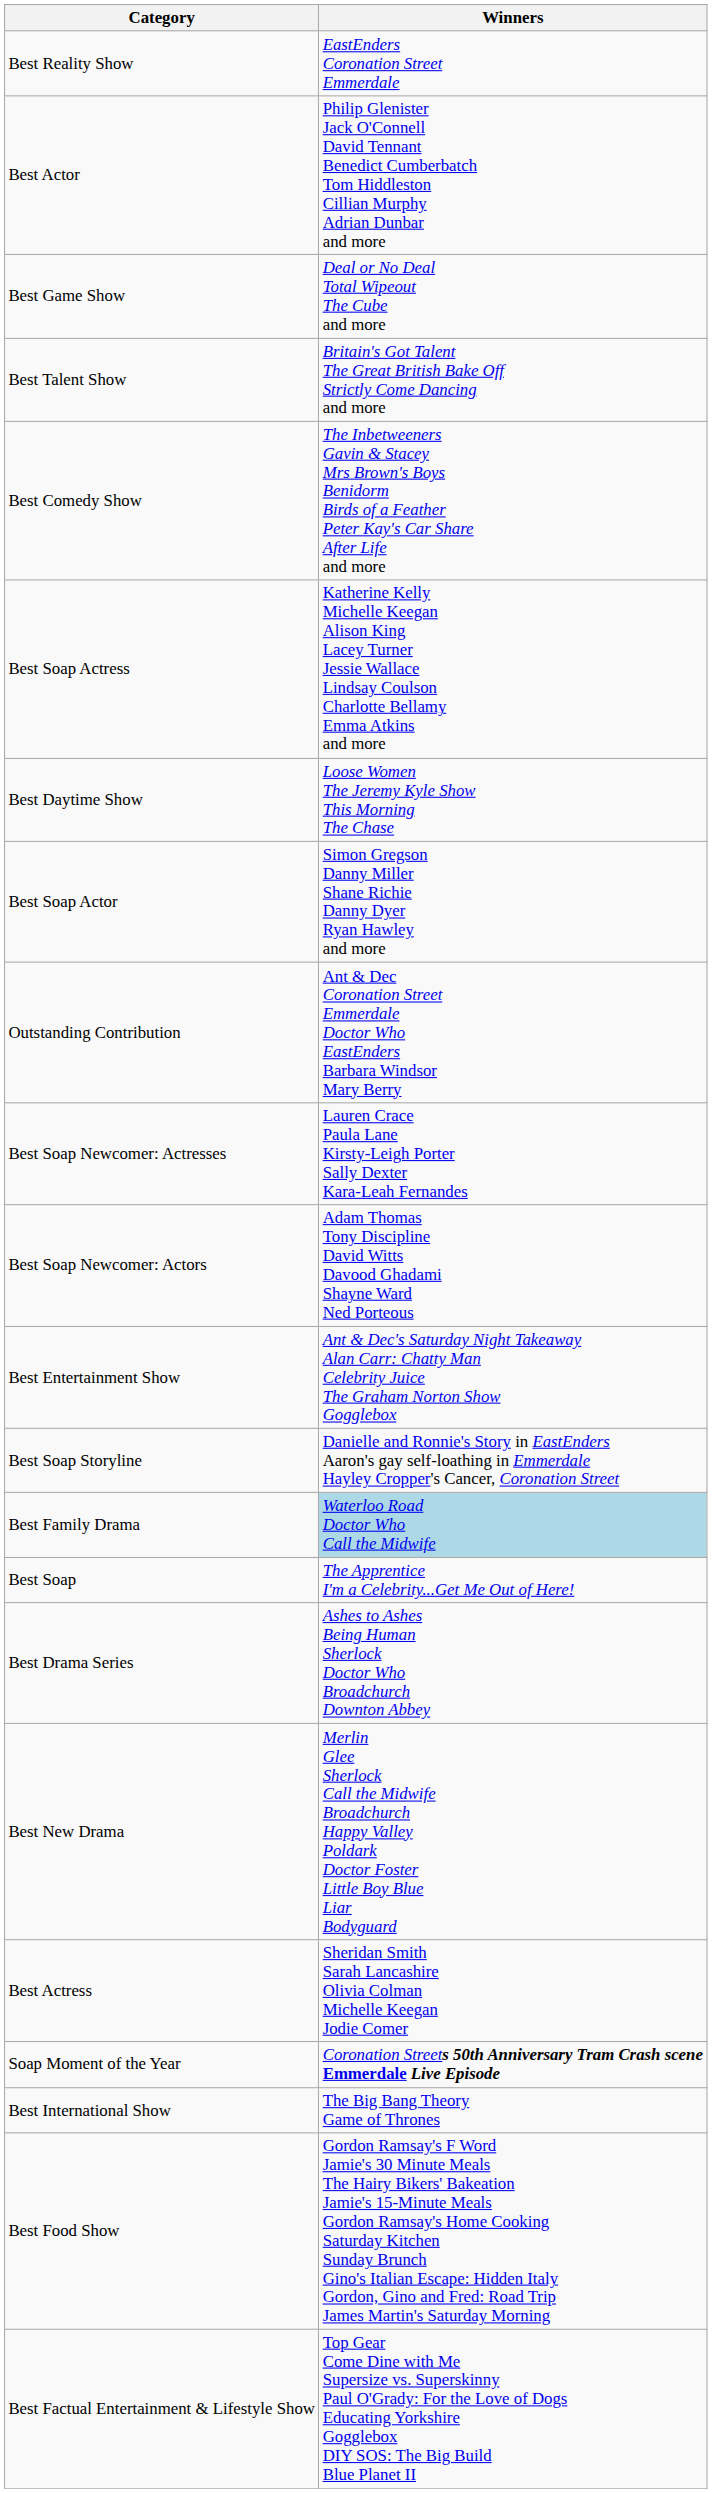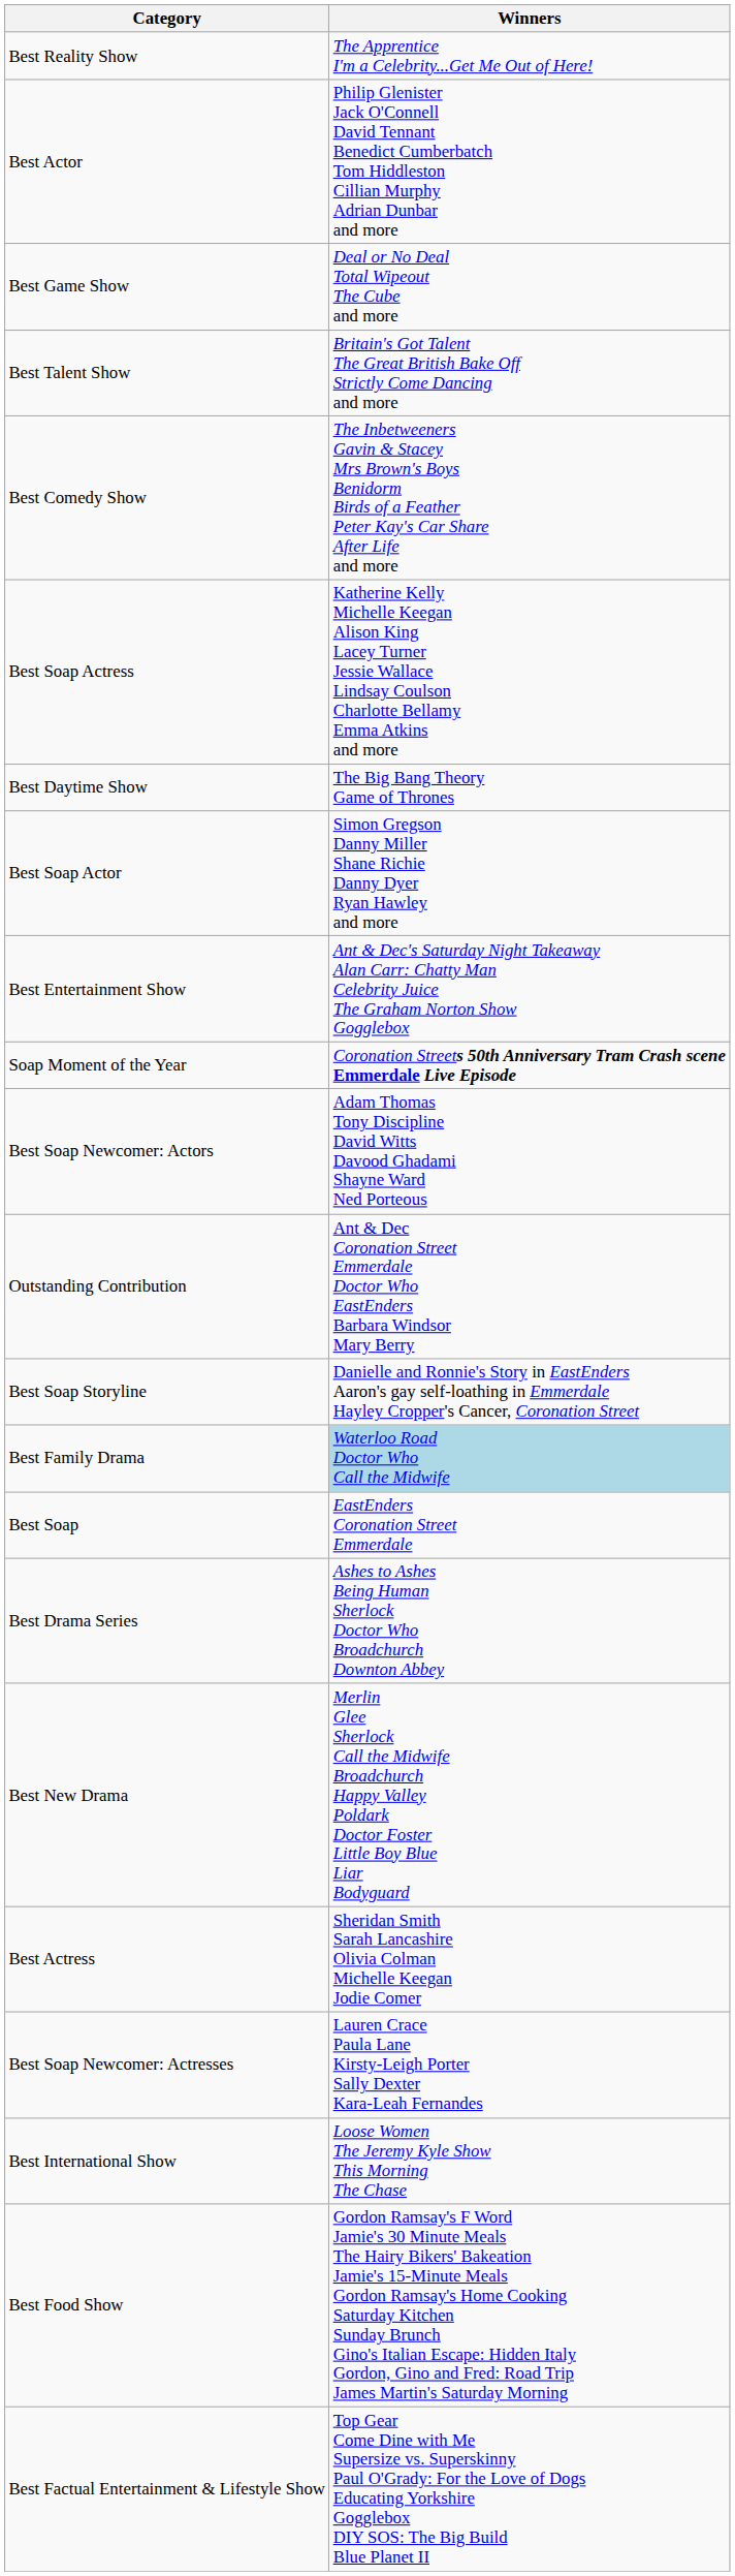Best Reality Show | Winners: EastEnders Coronation Street Emmerdale -> The Apprentice I'm a Celebrity...Get Me Out of Here!
Best Daytime Show | Winners: Loose Women The Jeremy Kyle Show This Morning The Chase -> The Big Bang Theory Game of Thrones
rows swapped: Best Entertainment Show <-> Outstanding Contribution
rows swapped: Best Soap Newcomer: Actresses <-> Soap Moment of the Year
Best Soap | Winners: The Apprentice I'm a Celebrity...Get Me Out of Here! -> EastEnders Coronation Street Emmerdale
Best International Show | Winners: The Big Bang Theory Game of Thrones -> Loose Women The Jeremy Kyle Show This Morning The Chase
